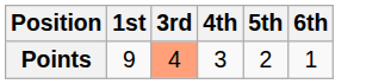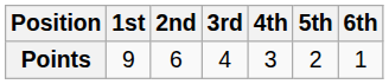+ column: 2nd | 6
Points | 3rd: lightsalmon background -> no background
